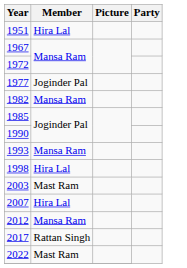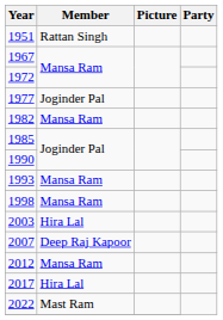1951 | Member: Hira Lal -> Rattan Singh
1998 | Member: Hira Lal -> Mansa Ram
2003 | Member: Mast Ram -> Hira Lal
2007 | Member: Hira Lal -> Deep Raj Kapoor
2017 | Member: Rattan Singh -> Hira Lal
